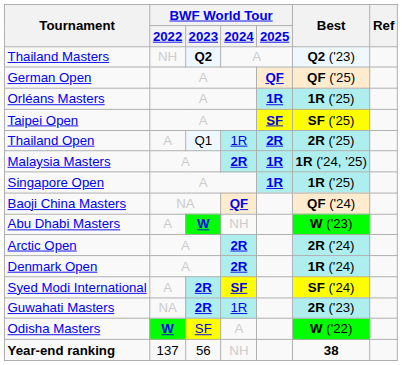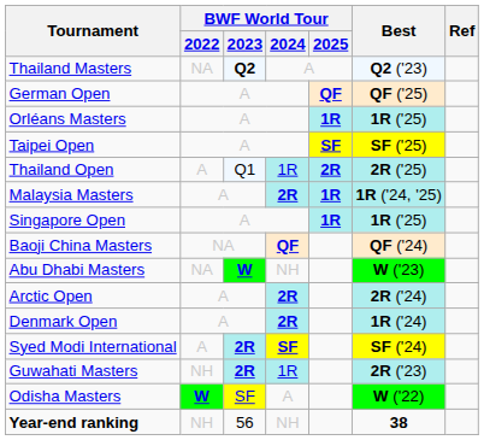Thailand Masters | BWF World Tour / 2022: NH -> NA
Abu Dhabi Masters | BWF World Tour / 2022: A -> NA
Guwahati Masters | BWF World Tour / 2022: NA -> NH
Year-end ranking | BWF World Tour / 2022: 137 -> NH
